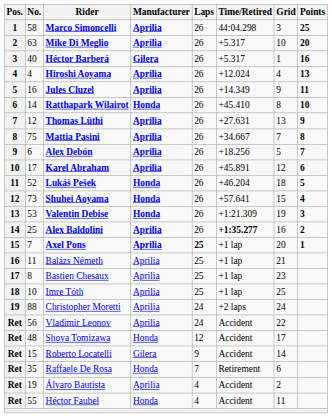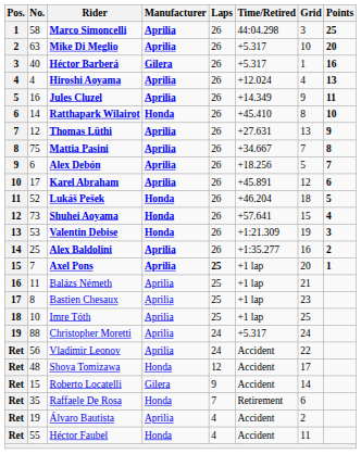Alex Baldolini | Time/Retired: bold -> normal
Christopher Moretti | Time/Retired: +2 laps -> +5.317
